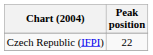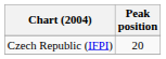Czech Republic (IFPI) | Peak position: 22 -> 20
